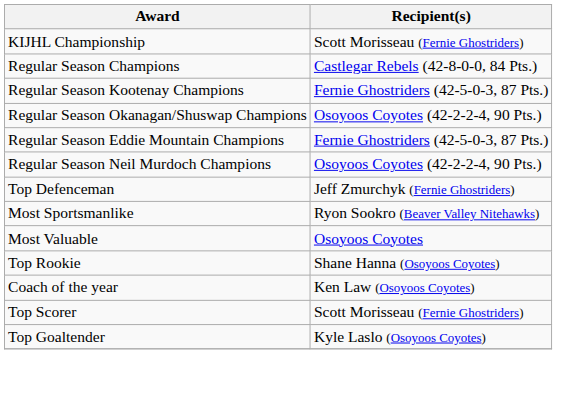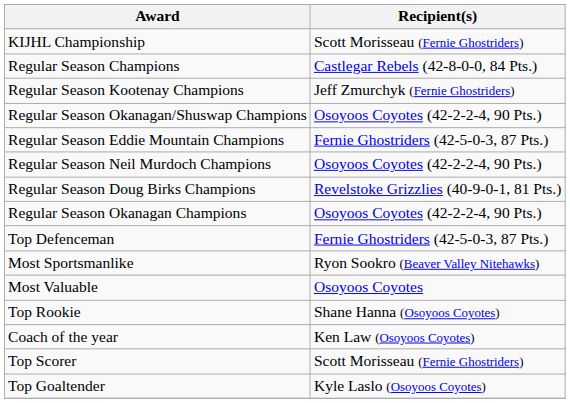Regular Season Kootenay Champions | Recipient(s): Fernie Ghostriders (42-5-0-3, 87 Pts.) -> Jeff Zmurchyk (Fernie Ghostriders)
+ row: Regular Season Doug Birks Champions | Revelstoke Grizzlies (40-9-0-1, 81 Pts.)
+ row: Regular Season Okanagan Champions | Osoyoos Coyotes (42-2-2-4, 90 Pts.)
Top Defenceman | Recipient(s): Jeff Zmurchyk (Fernie Ghostriders) -> Fernie Ghostriders (42-5-0-3, 87 Pts.)
